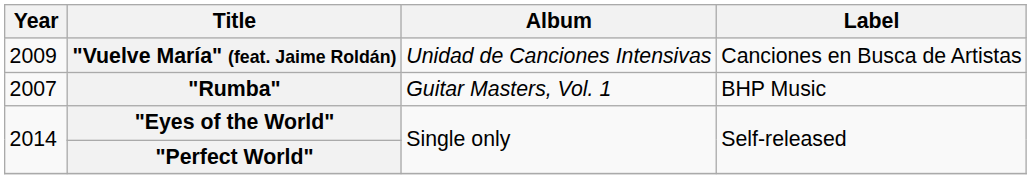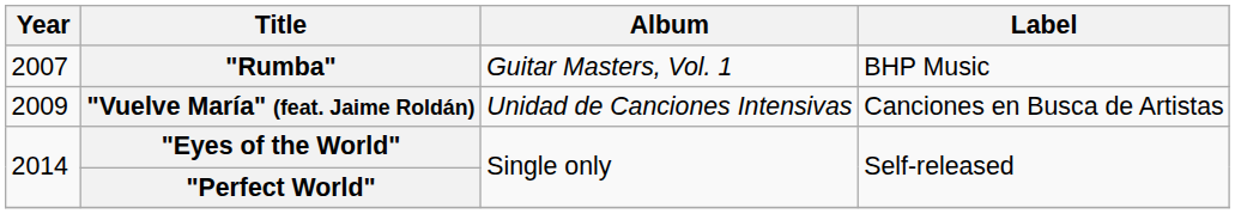rows swapped: "Rumba" <-> "Vuelve María" (feat. Jaime Roldán)
